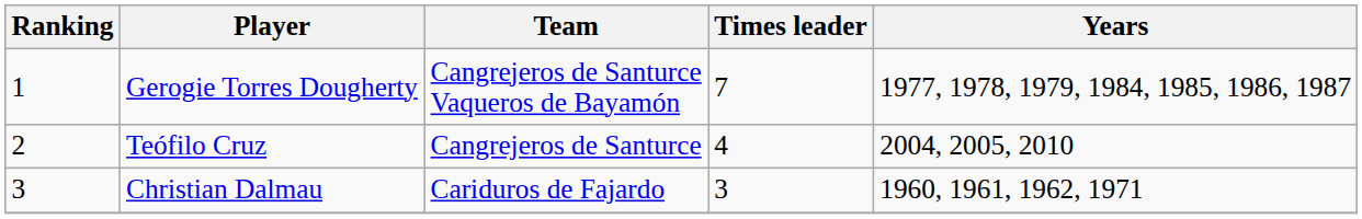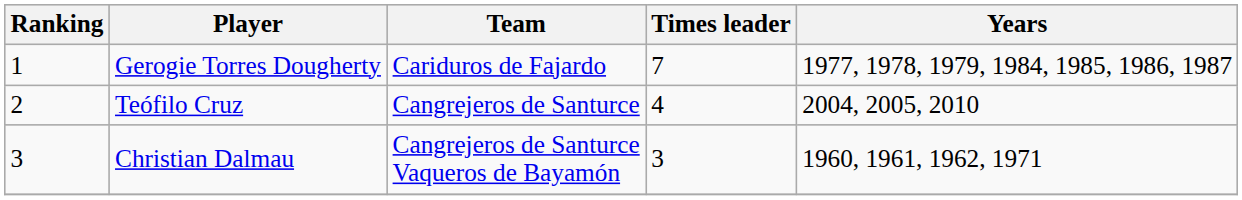Gerogie Torres Dougherty | Team: Cangrejeros de Santurce Vaqueros de Bayamón -> Cariduros de Fajardo
Christian Dalmau | Team: Cariduros de Fajardo -> Cangrejeros de Santurce Vaqueros de Bayamón
